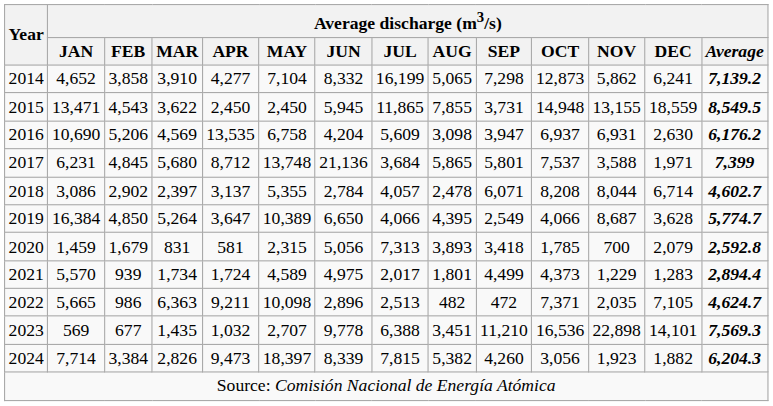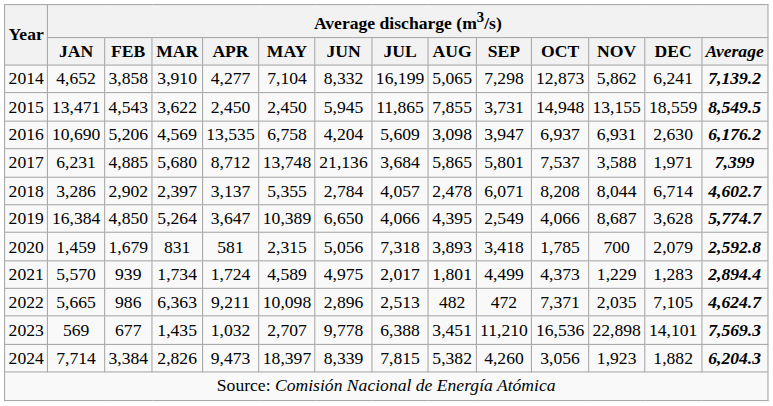2017 | Average discharge (m3/s) / FEB: 4,845 -> 4,885
2018 | Average discharge (m3/s) / JAN: 3,086 -> 3,286
2020 | Average discharge (m3/s) / JUL: 7,313 -> 7,318
